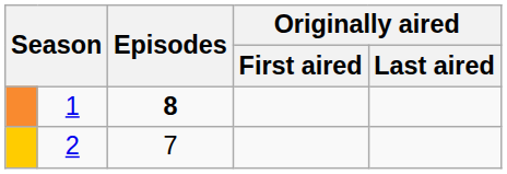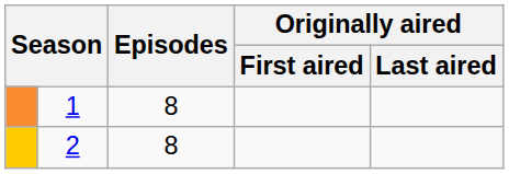1 | Episodes: bold -> normal
2 | Episodes: 7 -> 8
